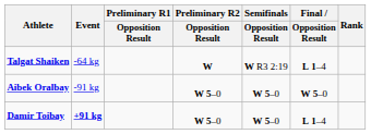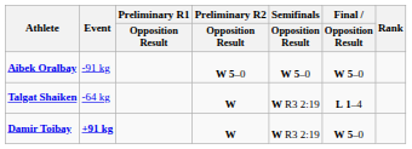rows swapped: Talgat Shaiken <-> Aibek Oralbay
Damir Toibay | Preliminary R2 / Opposition Result: W 5–0 -> W
Damir Toibay | Semifinals / Opposition Result: W 5–0 -> W R3 2:19
Damir Toibay | Final / Opposition Result: L 1–4 -> W 5–0
